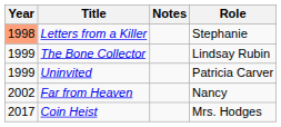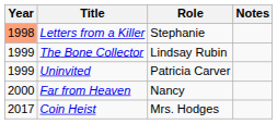columns swapped: Role <-> Notes
Far from Heaven | Year: 2002 -> 2000
